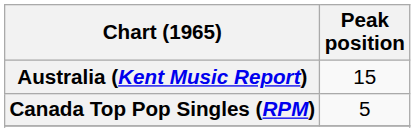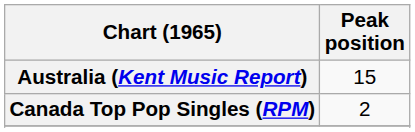Canada Top Pop Singles (RPM) | Peak position: 5 -> 2
